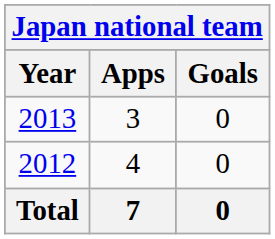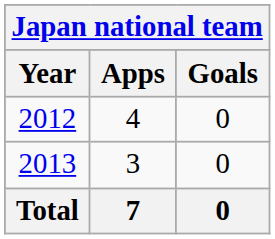rows swapped: 2012 <-> 2013
